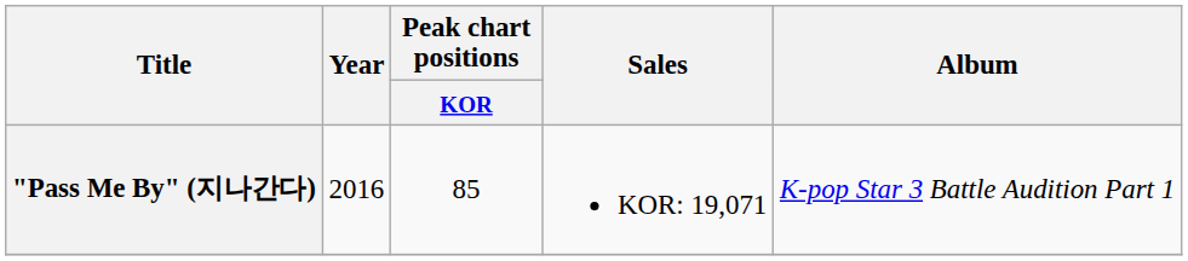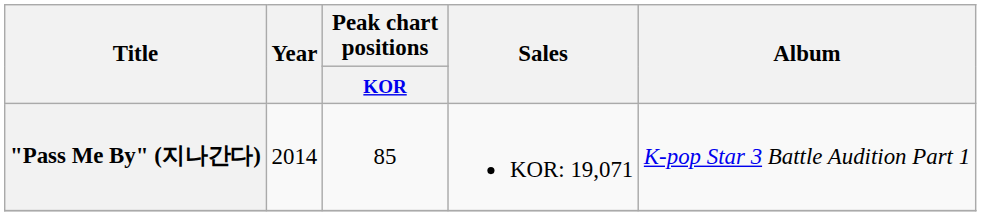"Pass Me By" (지나간다) | Year: 2016 -> 2014
